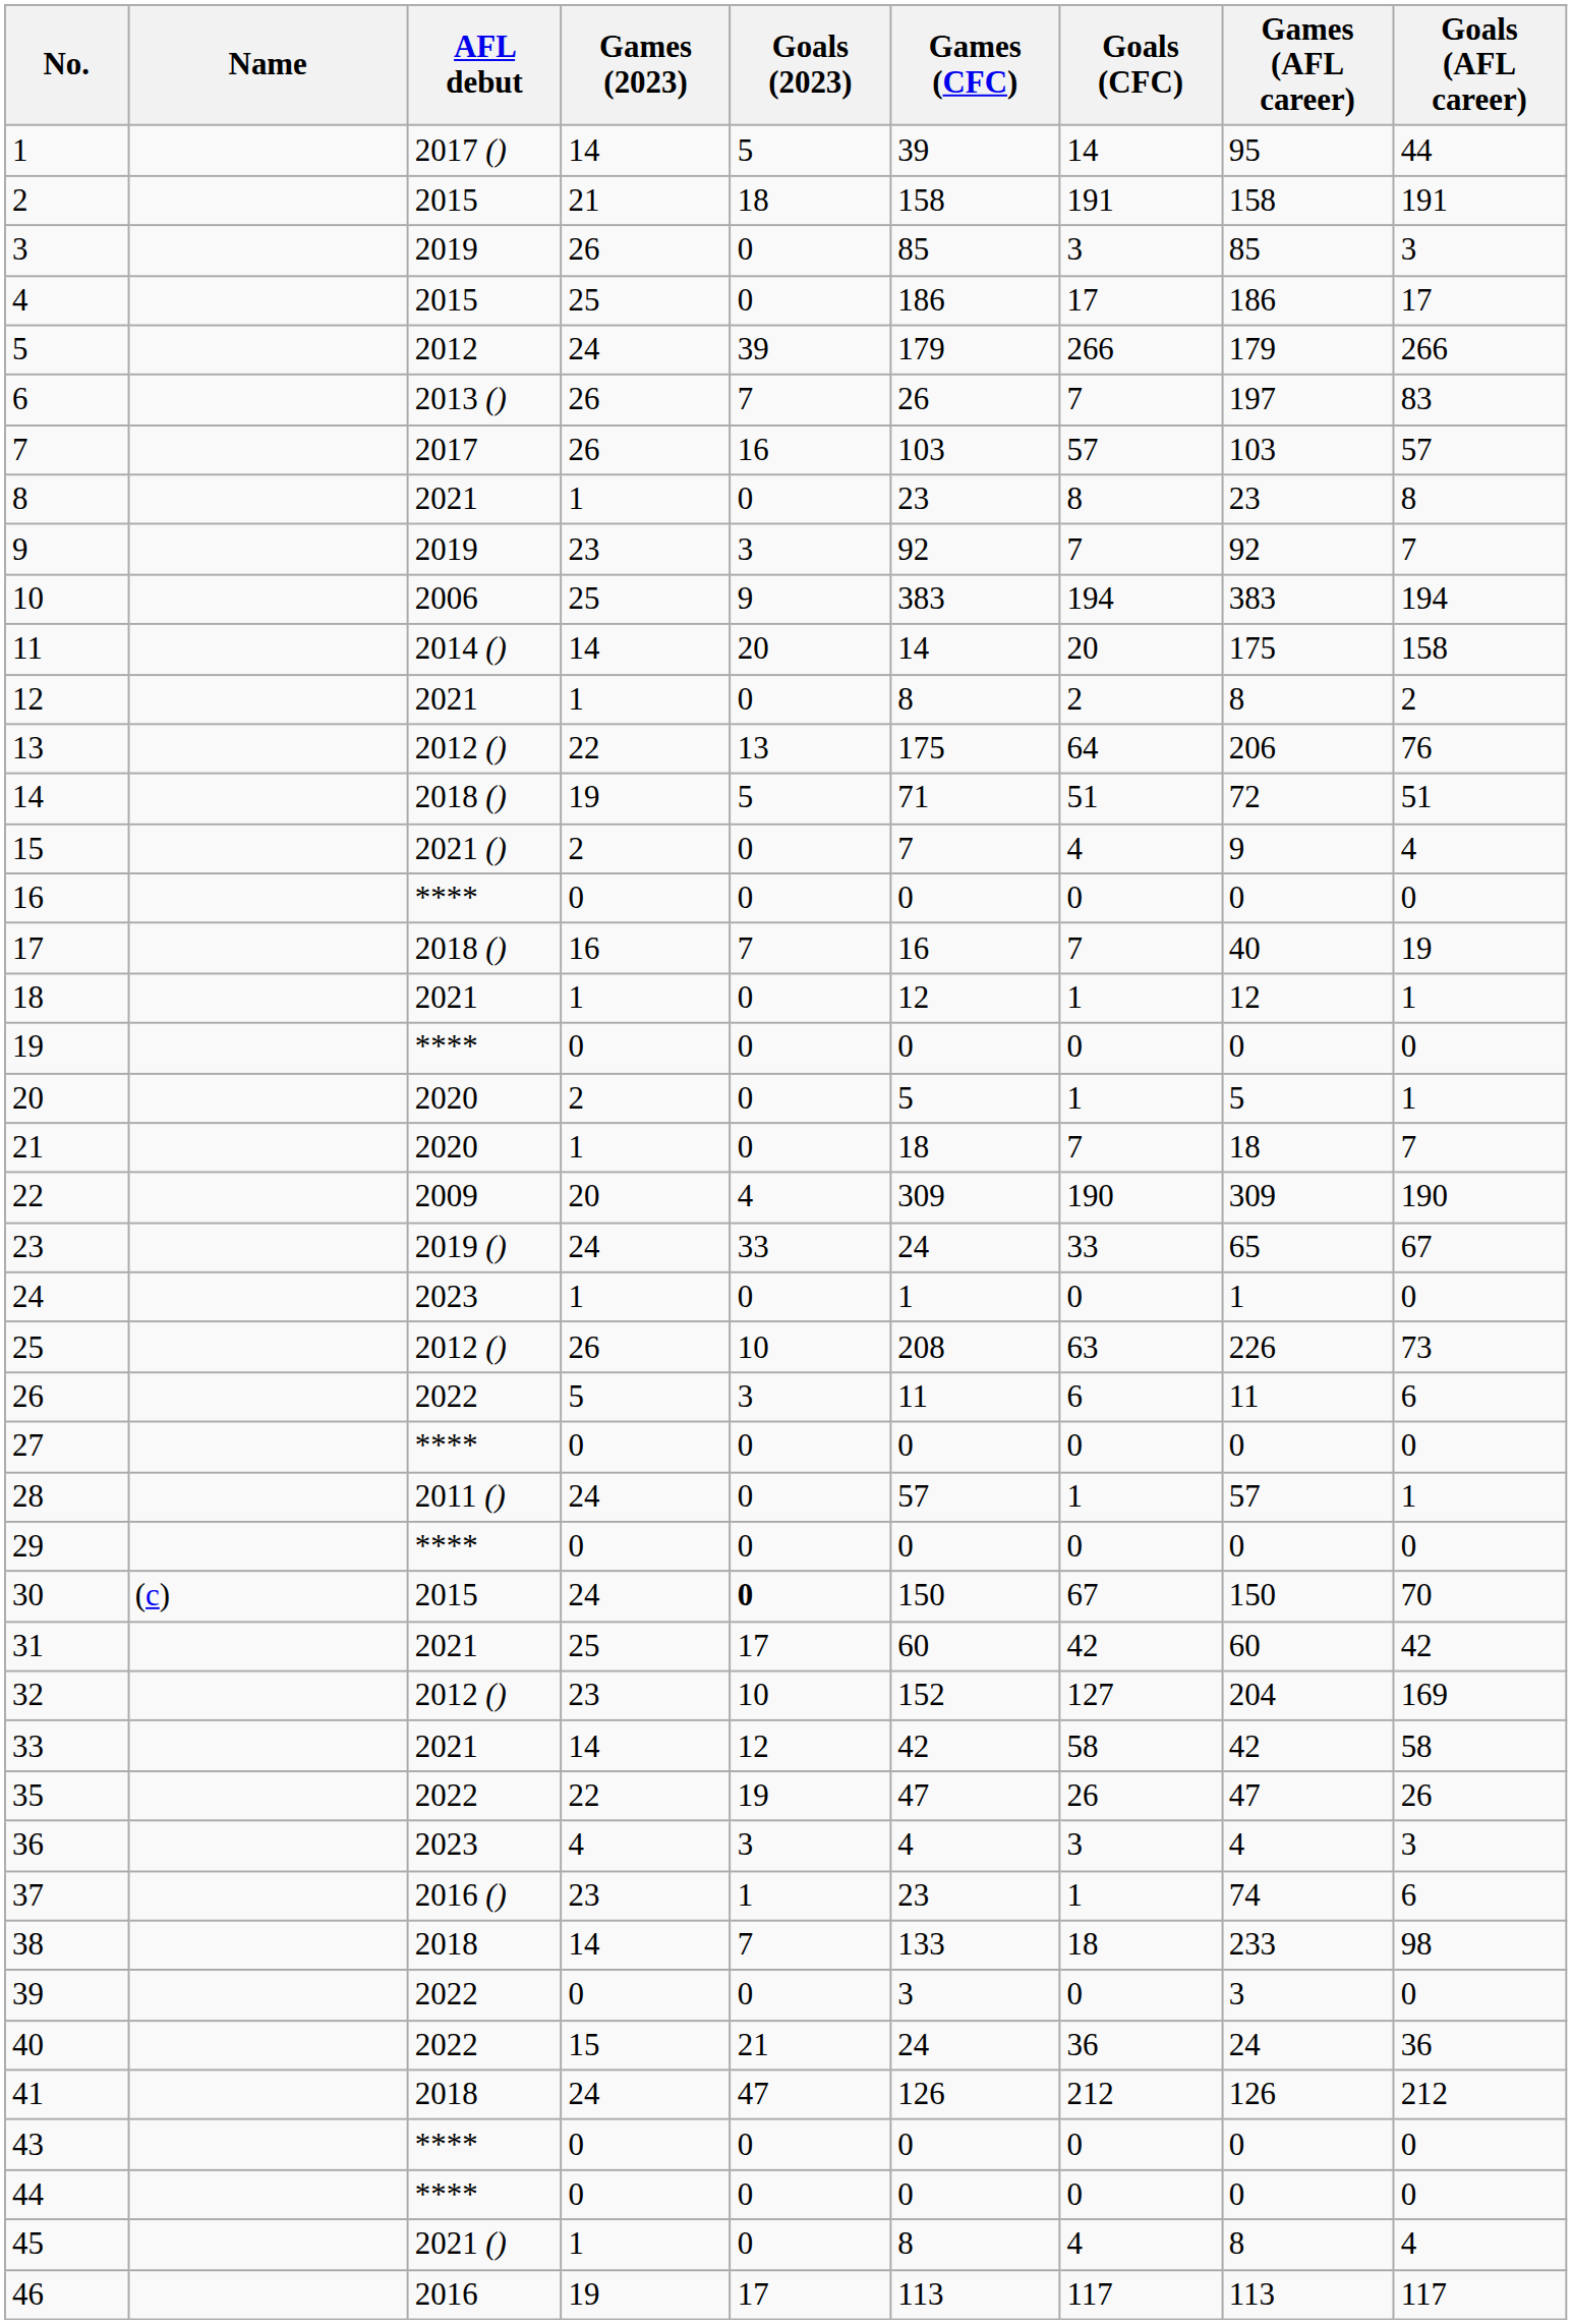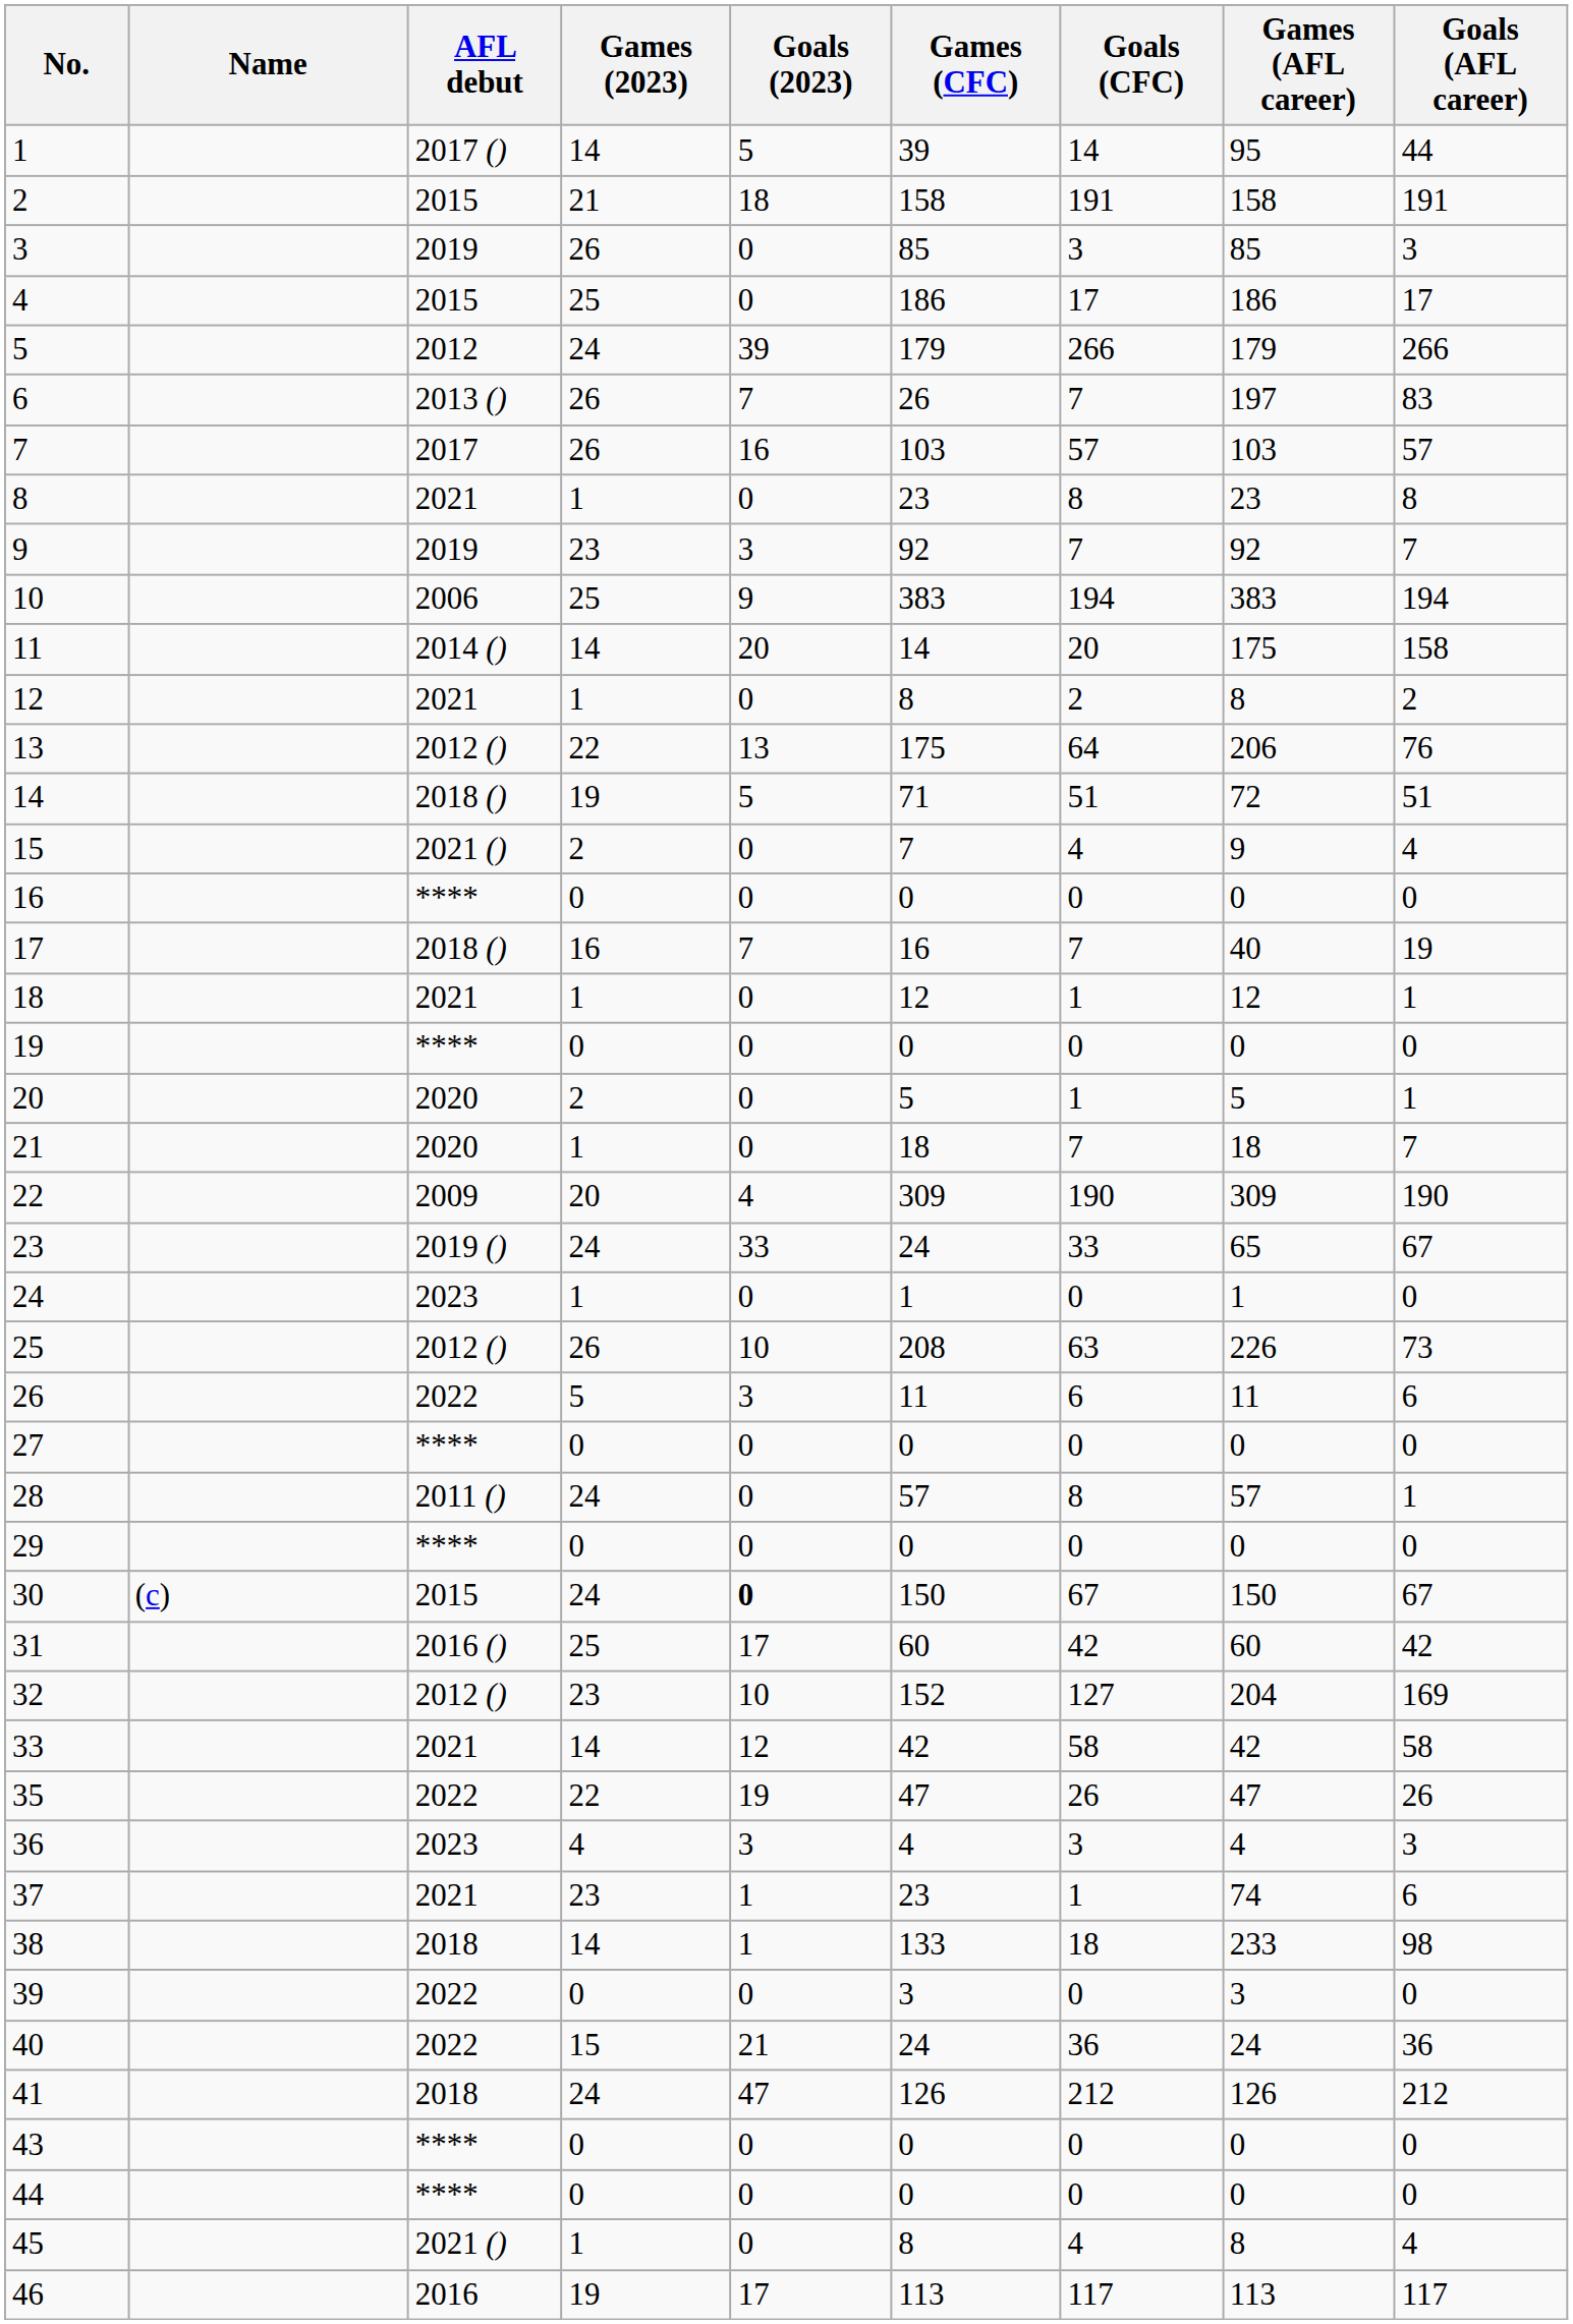28 | Goals (CFC): 1 -> 8
30 | Goals (AFL career): 70 -> 67
31 | AFL debut: 2021 -> 2016 ()
37 | AFL debut: 2016 () -> 2021
38 | Goals (2023): 7 -> 1
